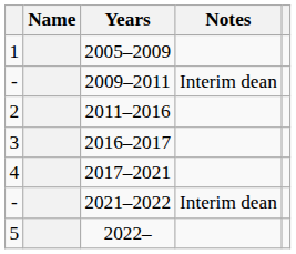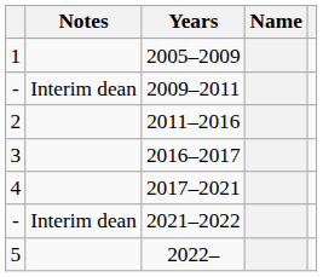columns swapped: Name <-> Notes
